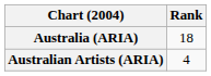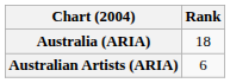Australian Artists (ARIA) | Rank: 4 -> 6
